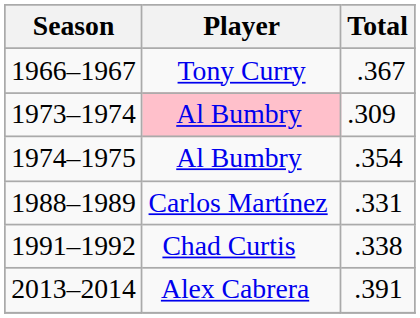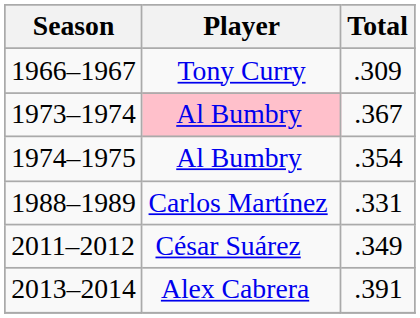1966–1967 | Total: .367 -> .309
1973–1974 | Total: .309 -> .367
- row: 1991–1992 | Chad Curtis | .338
+ row: 2011–2012 | César Suárez | .349
